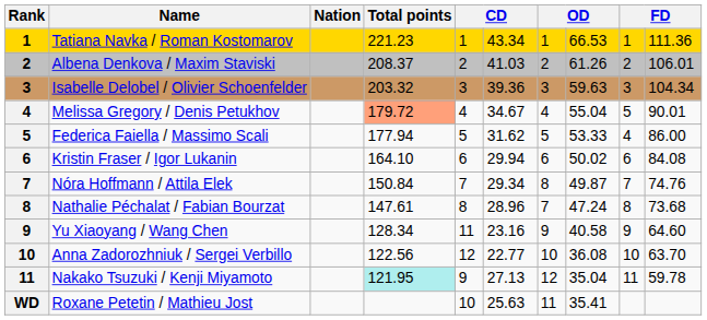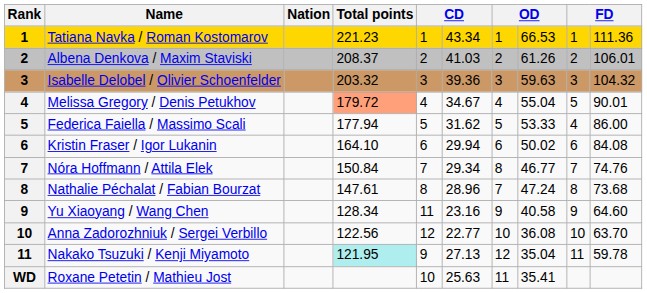Isabelle Delobel / Olivier Schoenfelder | column 10: 104.34 -> 104.32
Nóra Hoffmann / Attila Elek | column 8: 49.87 -> 46.77
